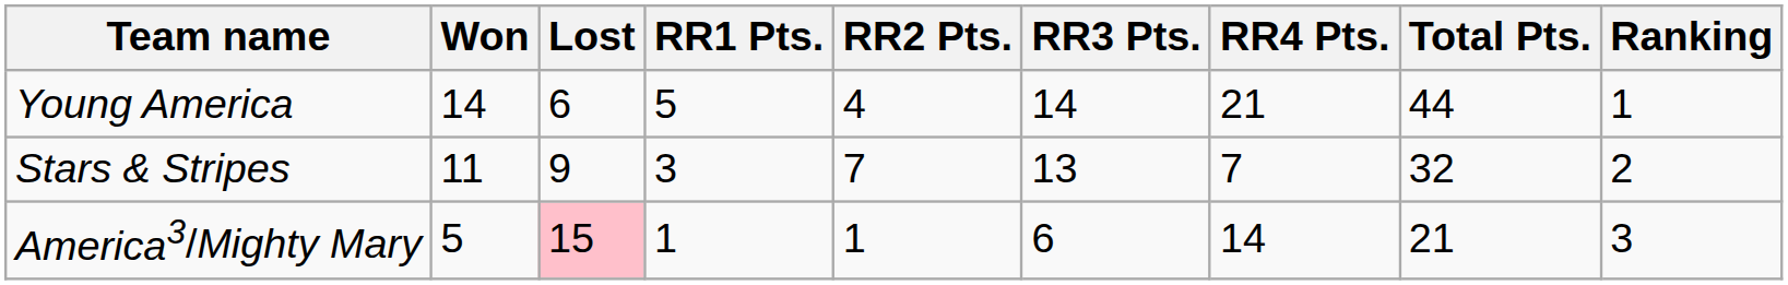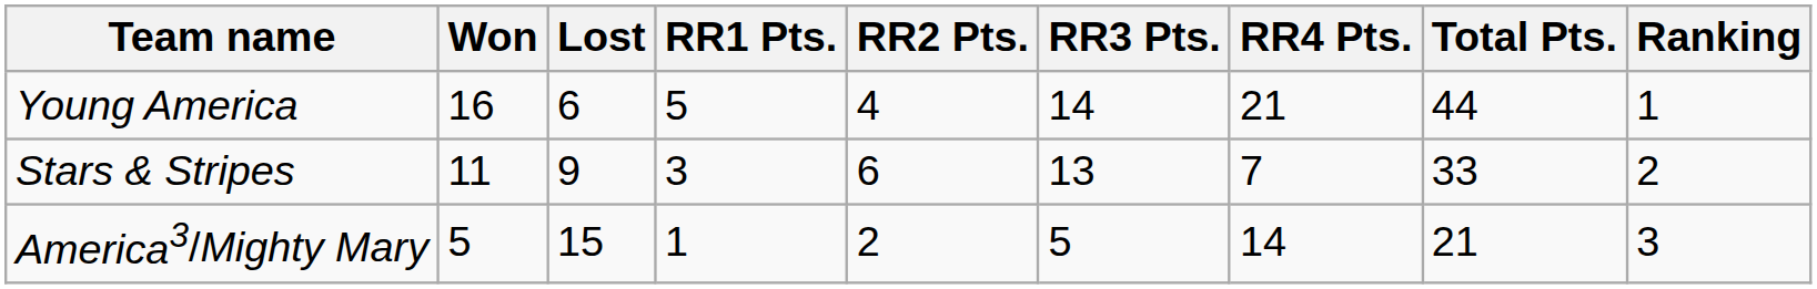Young America | Won: 14 -> 16
Stars & Stripes | RR2 Pts.: 7 -> 6
Stars & Stripes | Total Pts.: 32 -> 33
America3/Mighty Mary | Lost: pink background -> no background
America3/Mighty Mary | RR2 Pts.: 1 -> 2
America3/Mighty Mary | RR3 Pts.: 6 -> 5
